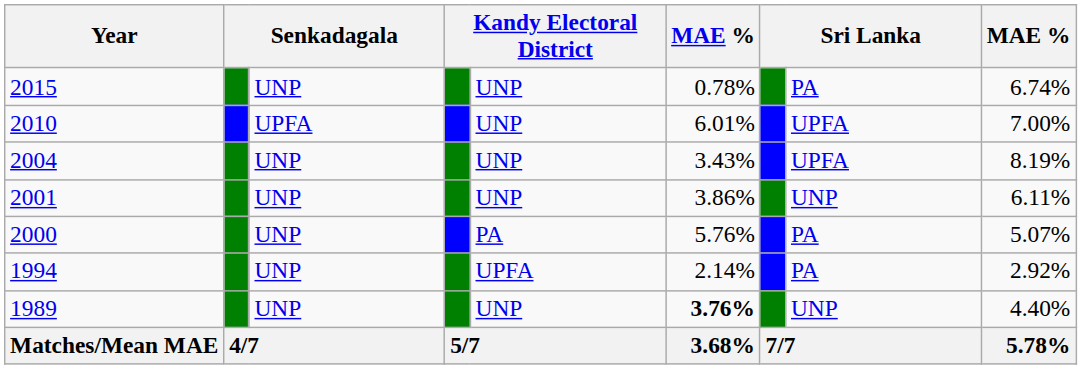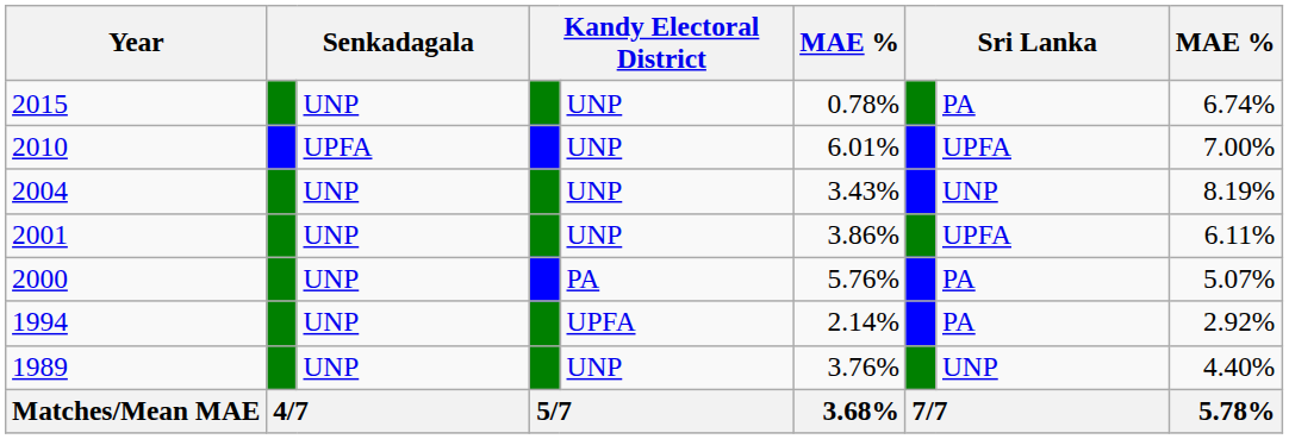2004 | column 8: UPFA -> UNP
2001 | column 8: UNP -> UPFA
1989 | column 6: bold -> normal
